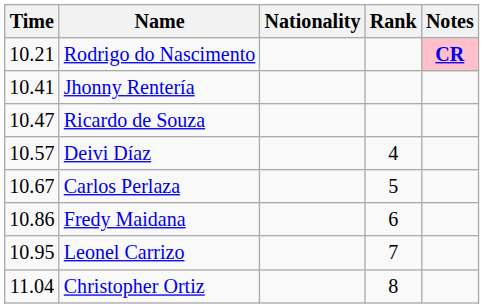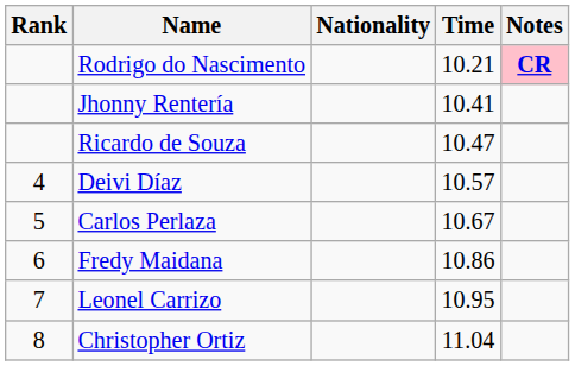columns swapped: Rank <-> Time
